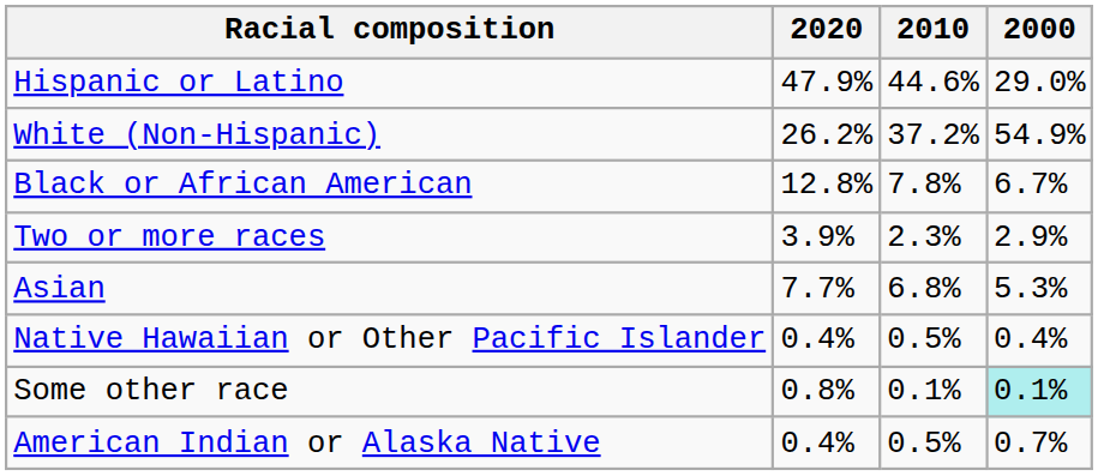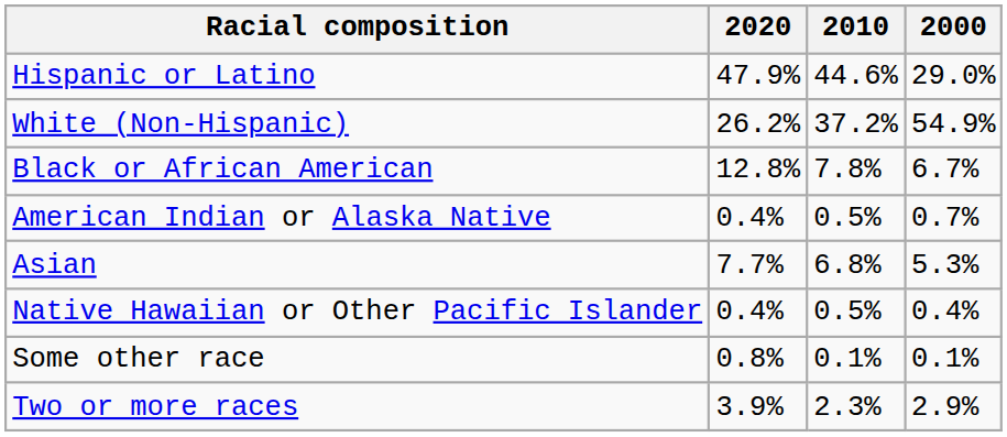rows swapped: American Indian or Alaska Native <-> Two or more races
Some other race | 2000: paleturquoise background -> no background
